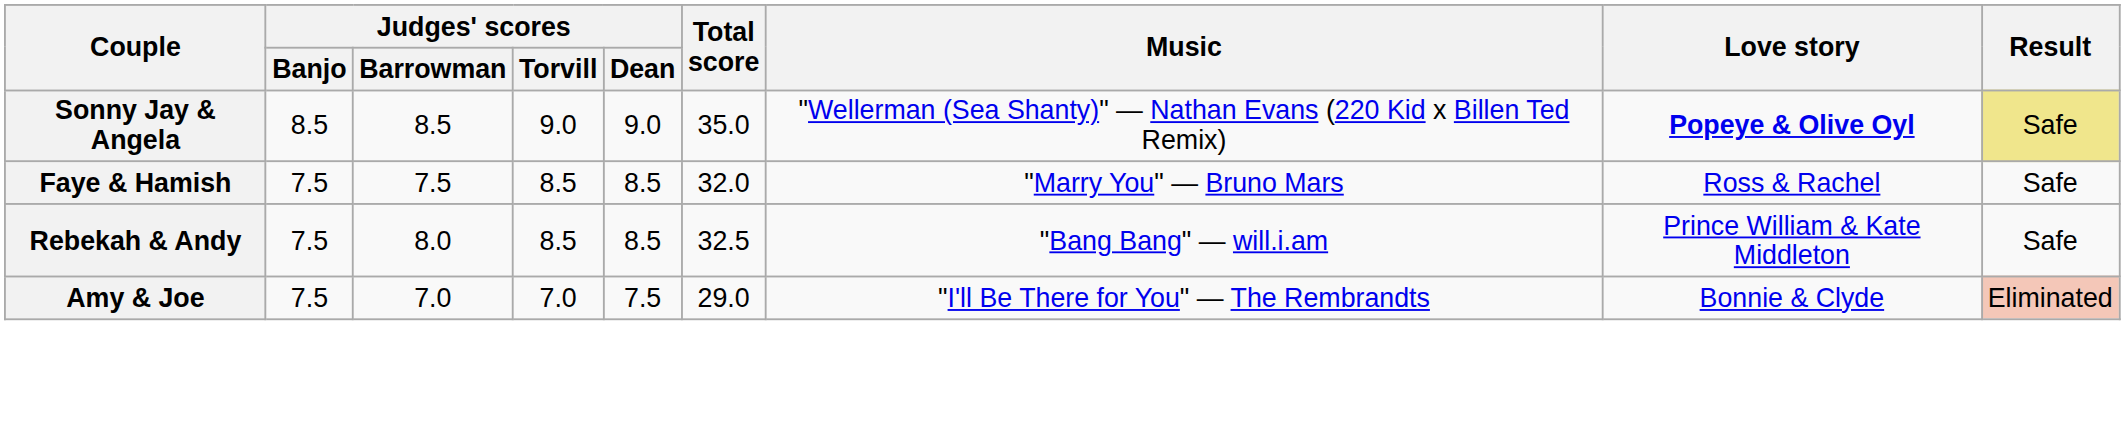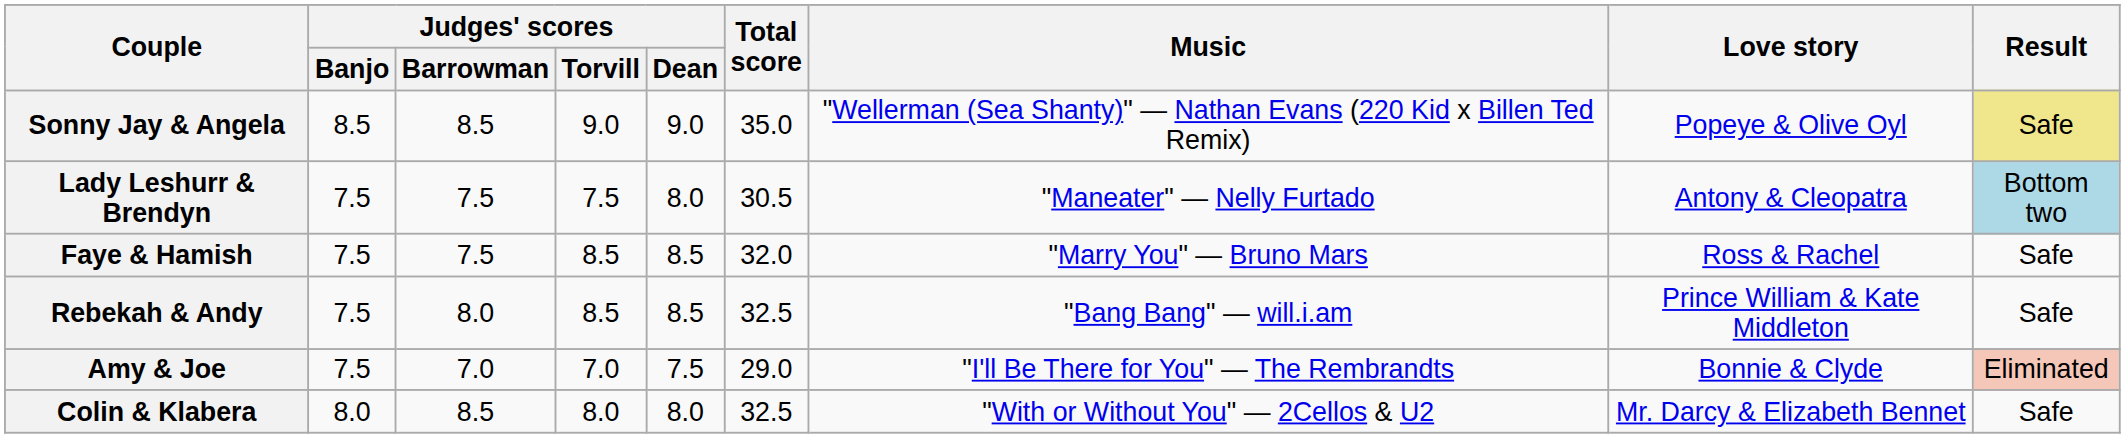Sonny Jay & Angela | Love story: bold -> normal
+ row: Lady Leshurr & Brendyn | 7.5 | 7.5 | 7.5 | 8.0 | 30.5 | "Maneater" — Nelly Furtado | Antony & Cleopatra | Bottom two
+ row: Colin & Klabera | 8.0 | 8.5 | 8.0 | 8.0 | 32.5 | "With or Without You" — 2Cellos & U2 | Mr. Darcy & Elizabeth Bennet | Safe
